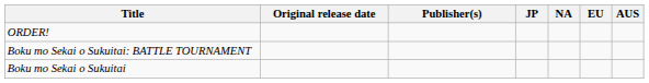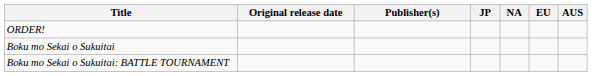rows swapped: Boku mo Sekai o Sukuitai <-> Boku mo Sekai o Sukuitai: BATTLE TOURNAMENT
